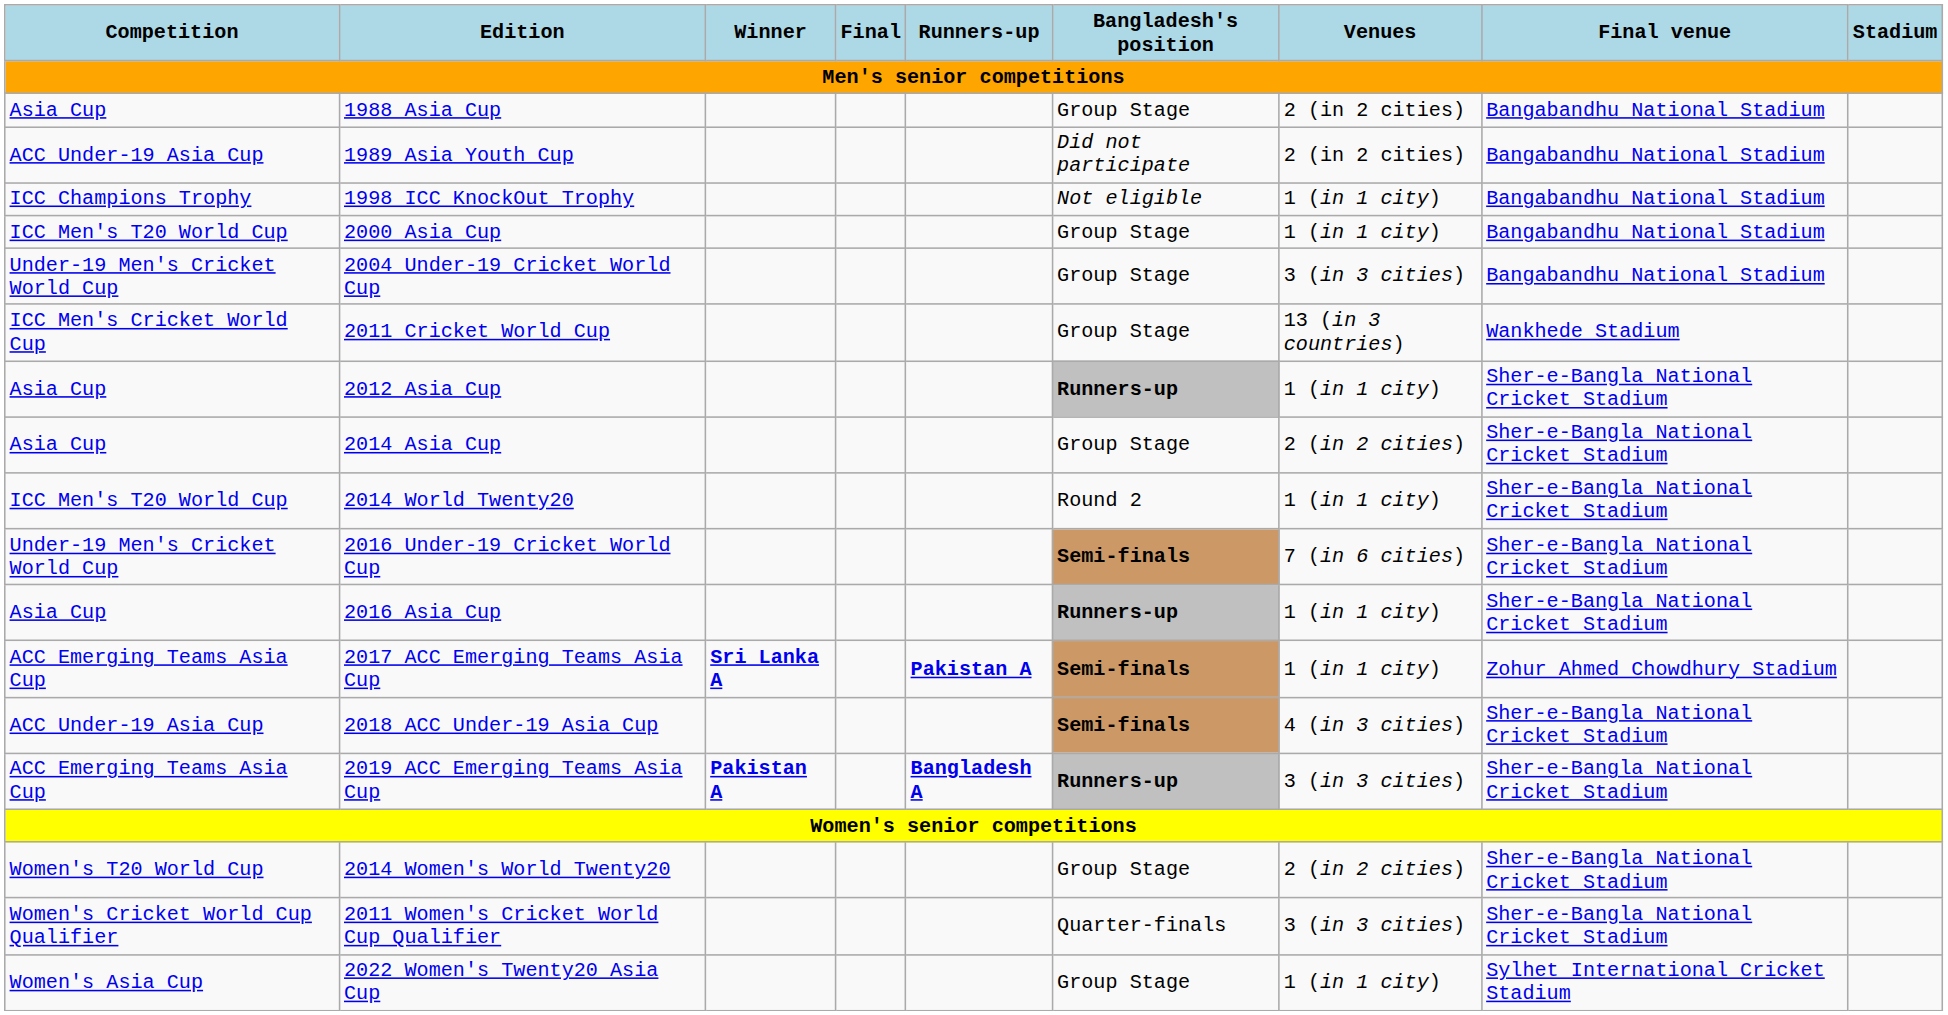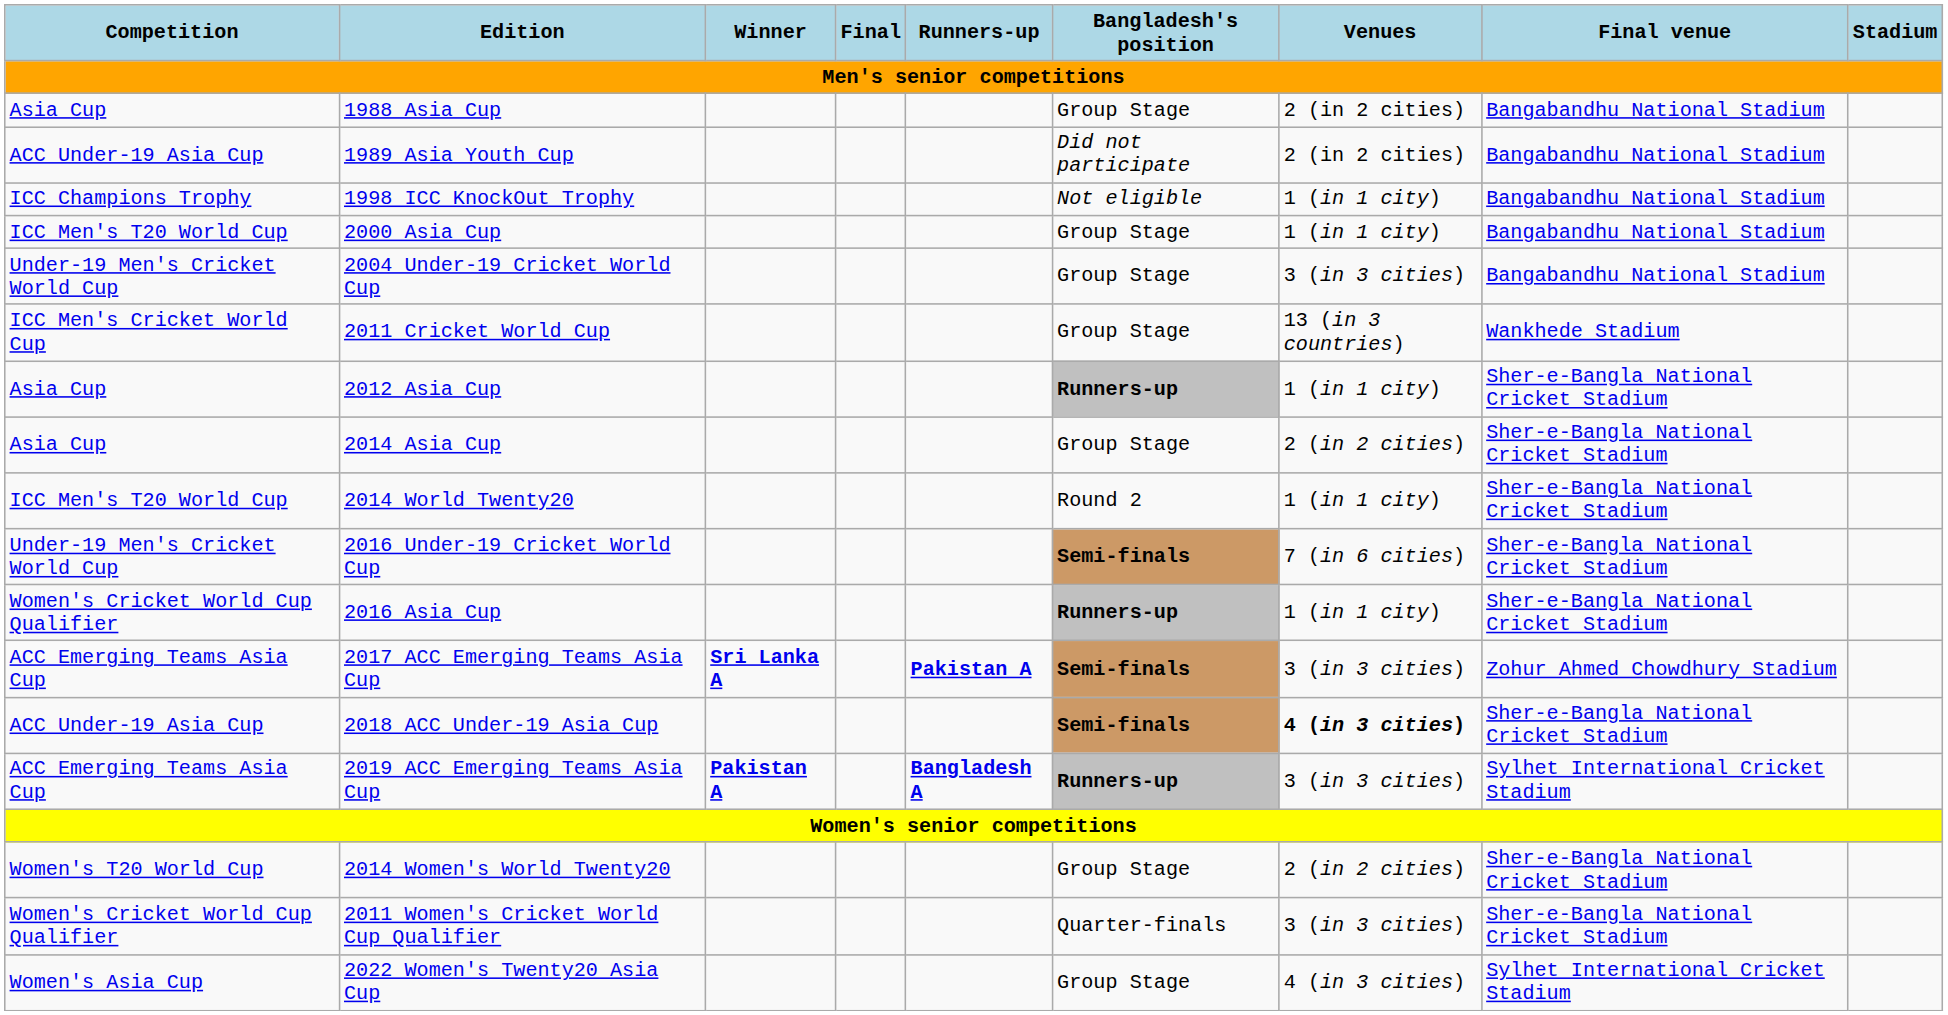2016 Asia Cup | Competition: Asia Cup -> Women's Cricket World Cup Qualifier
2017 ACC Emerging Teams Asia Cup | Venues: 1 (in 1 city) -> 3 (in 3 cities)
2018 ACC Under-19 Asia Cup | Venues: normal -> bold
2019 ACC Emerging Teams Asia Cup | Final venue: Sher-e-Bangla National Cricket Stadium -> Sylhet International Cricket Stadium
2022 Women's Twenty20 Asia Cup | Venues: 1 (in 1 city) -> 4 (in 3 cities)
